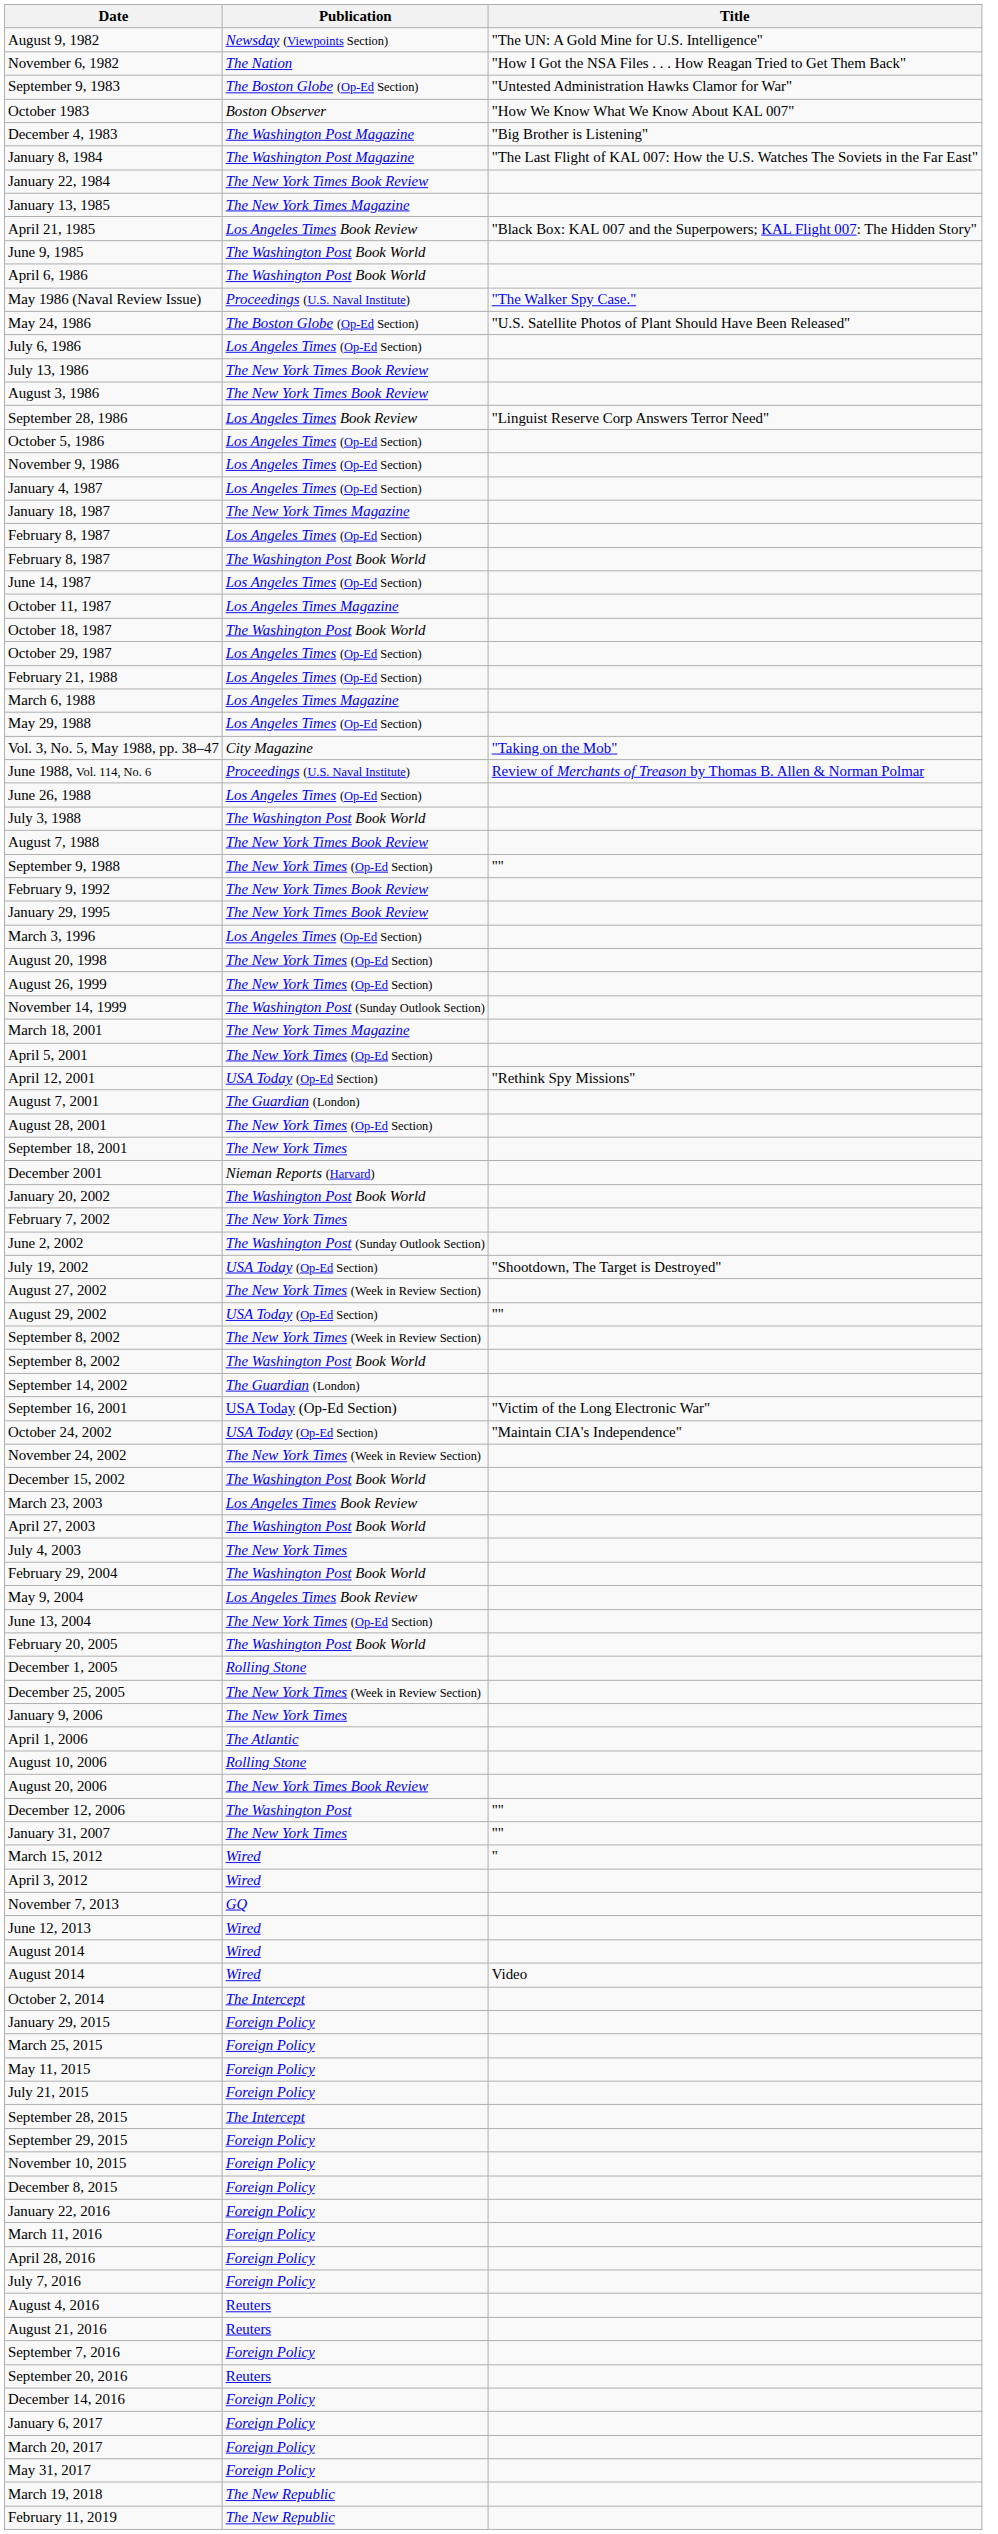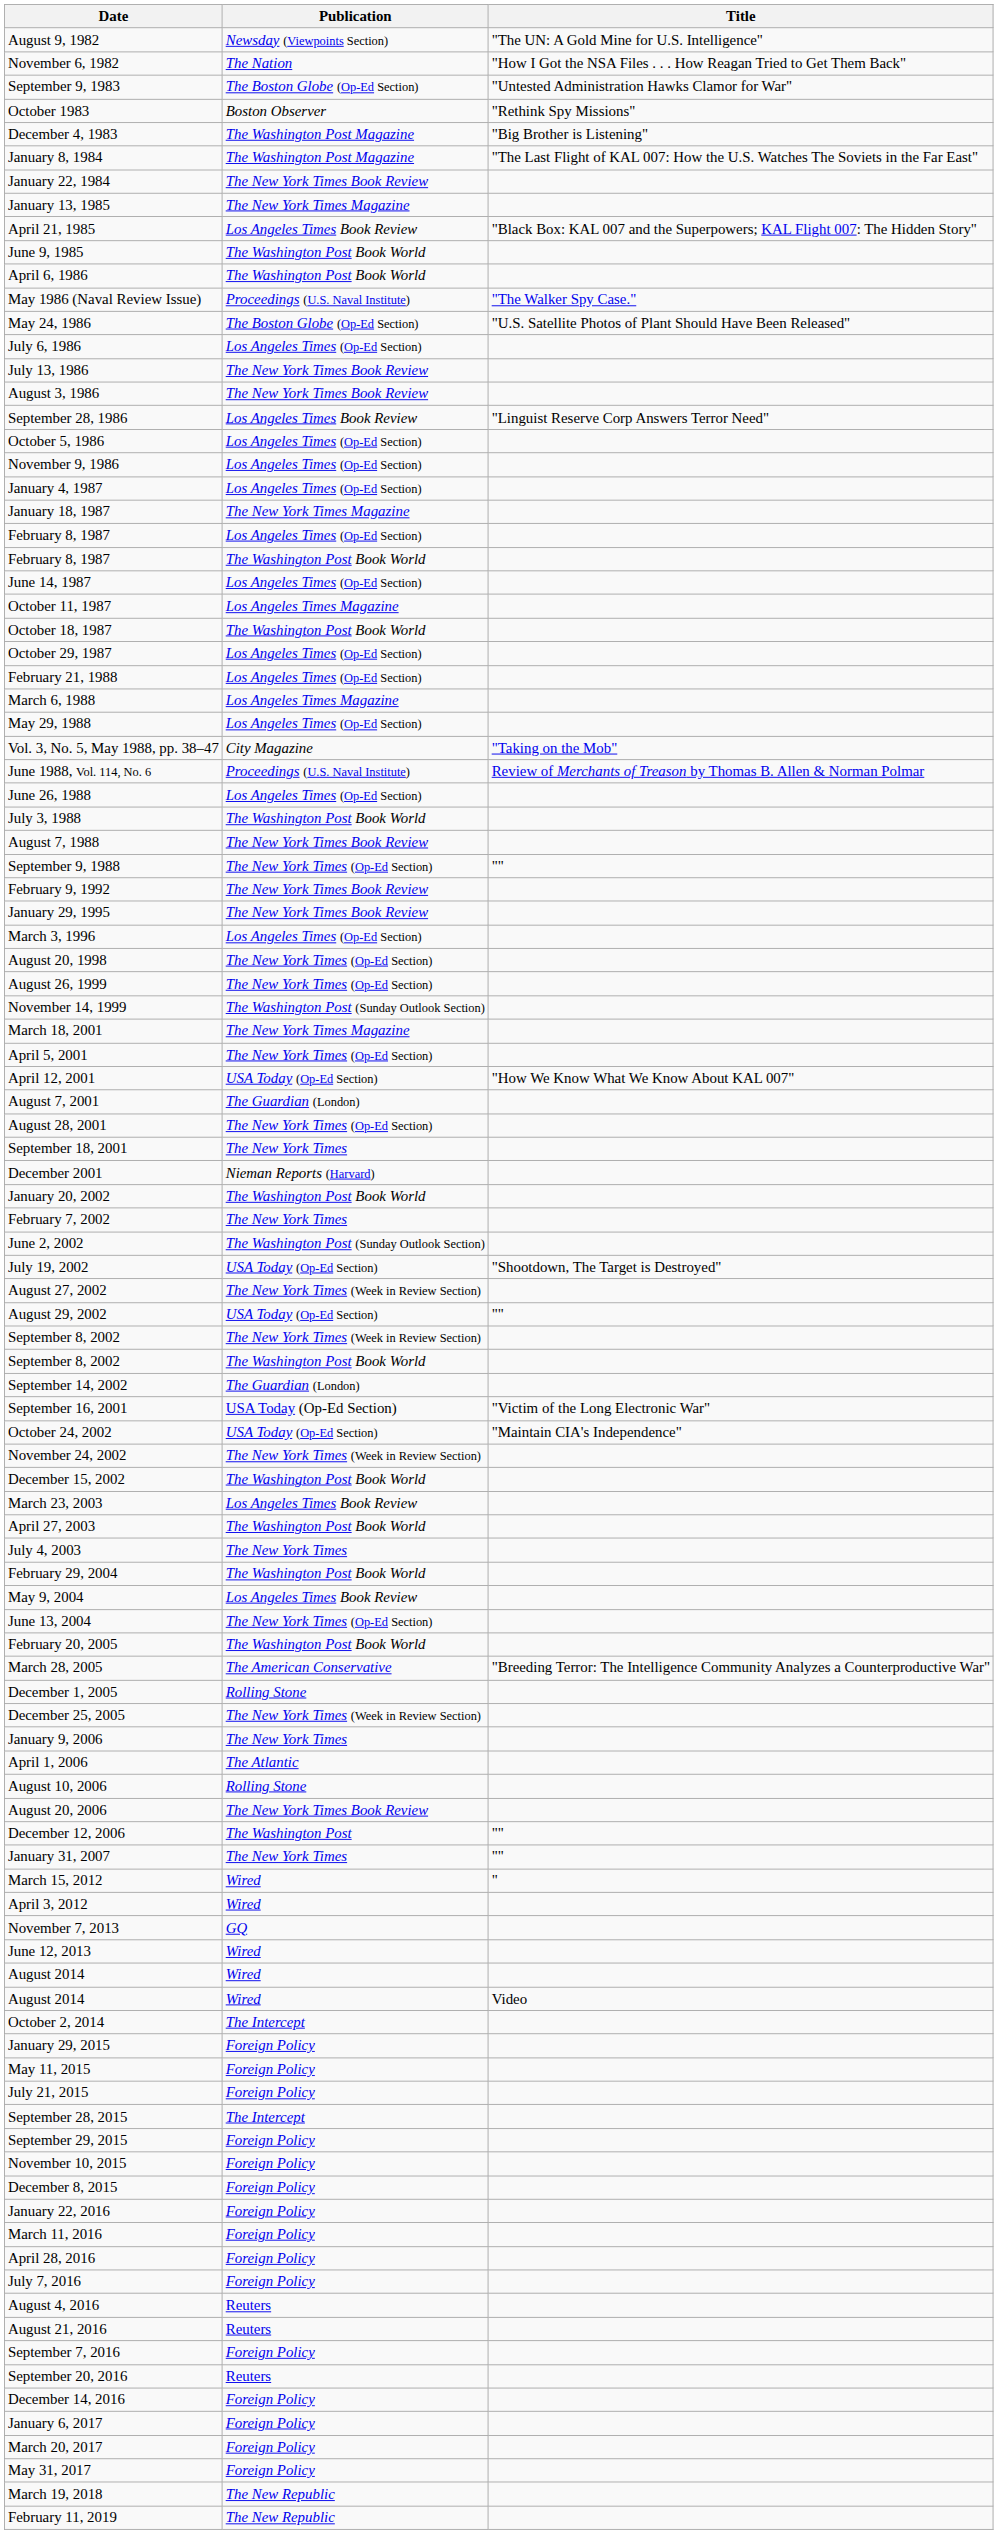October 1983 | Title: "How We Know What We Know About KAL 007" -> "Rethink Spy Missions"
April 12, 2001 | Title: "Rethink Spy Missions" -> "How We Know What We Know About KAL 007"
+ row: March 28, 2005 | The American Conservative | "Breeding Terror: The Intelligence Community Analyzes a Counterproductive War"
- row: March 25, 2015 | Foreign Policy
